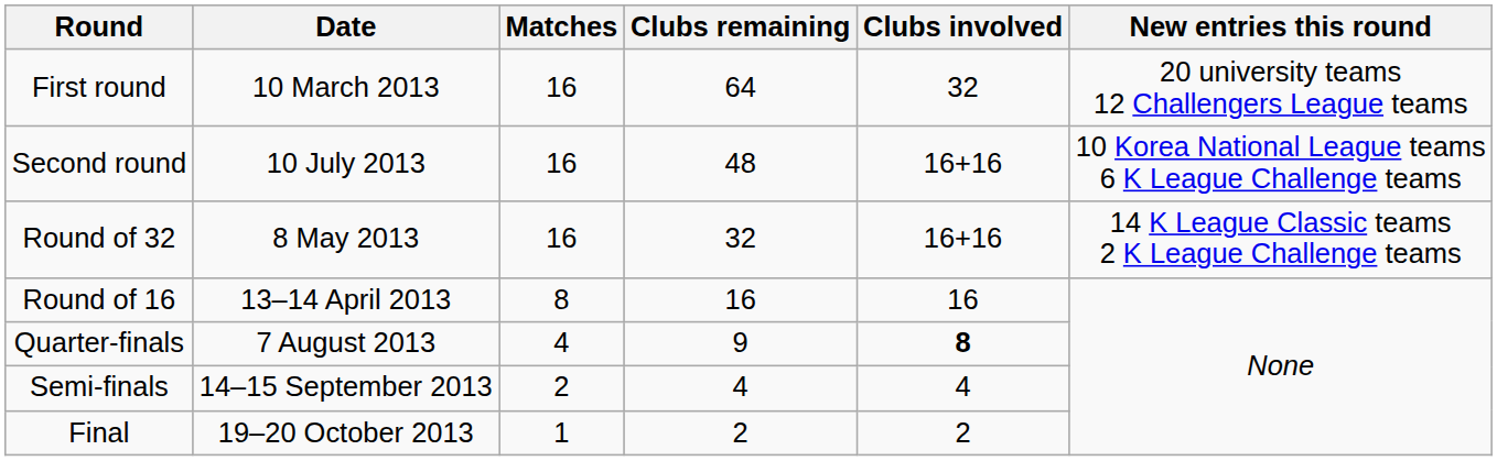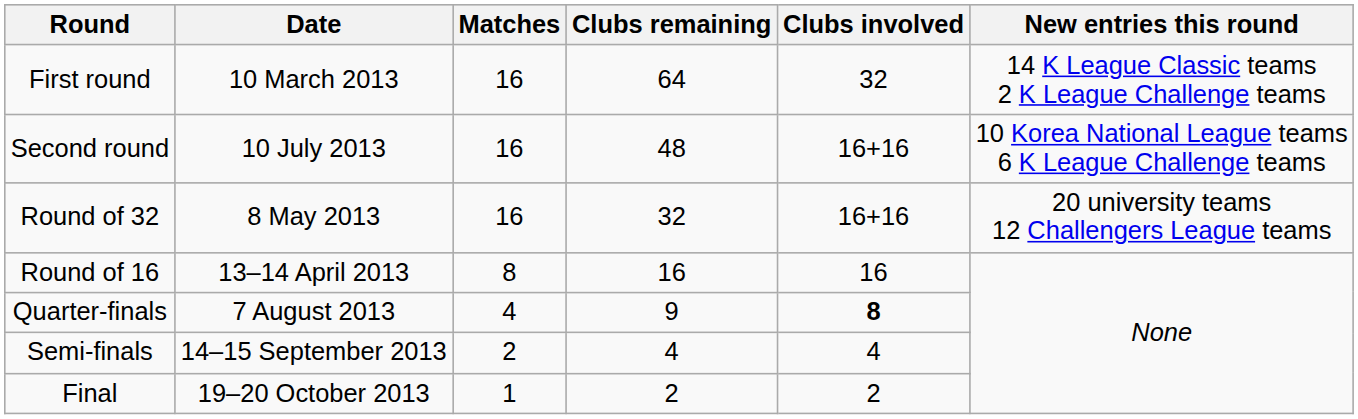First round | New entries this round: 20 university teams 12 Challengers League teams -> 14 K League Classic teams 2 K League Challenge teams
Round of 32 | New entries this round: 14 K League Classic teams 2 K League Challenge teams -> 20 university teams 12 Challengers League teams
